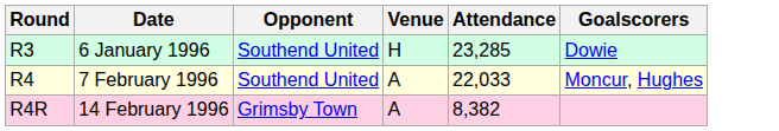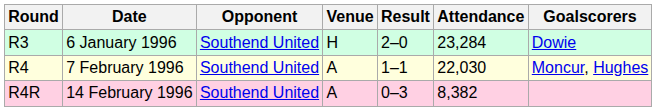+ column: Result | 2–0 | 1–1 | 0–3
6 January 1996 | Attendance: 23,285 -> 23,284
7 February 1996 | Attendance: 22,033 -> 22,030
14 February 1996 | Opponent: Grimsby Town -> Southend United
